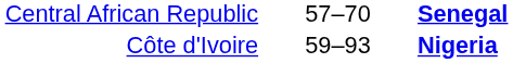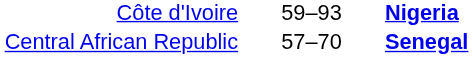rows swapped: Central African Republic <-> Côte d'Ivoire
